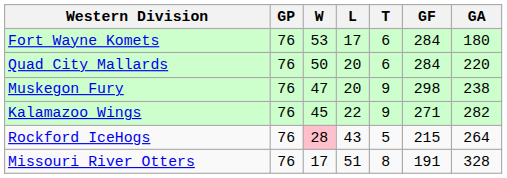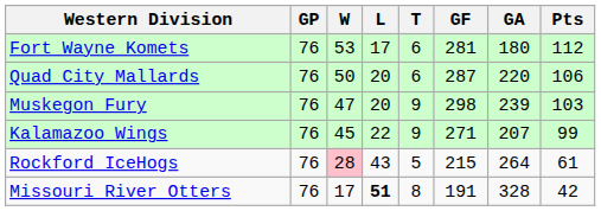+ column: Pts | 112 | 106 | 103 | 99 | 61 | 42
Fort Wayne Komets | GF: 284 -> 281
Quad City Mallards | GF: 284 -> 287
Muskegon Fury | GA: 238 -> 239
Kalamazoo Wings | GA: 282 -> 207
Missouri River Otters | L: normal -> bold
